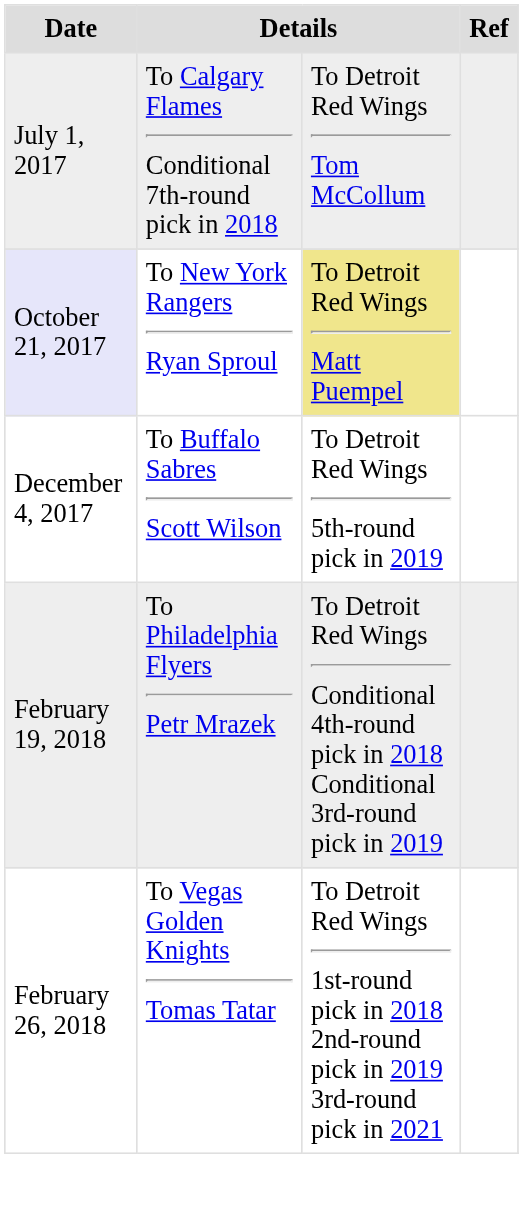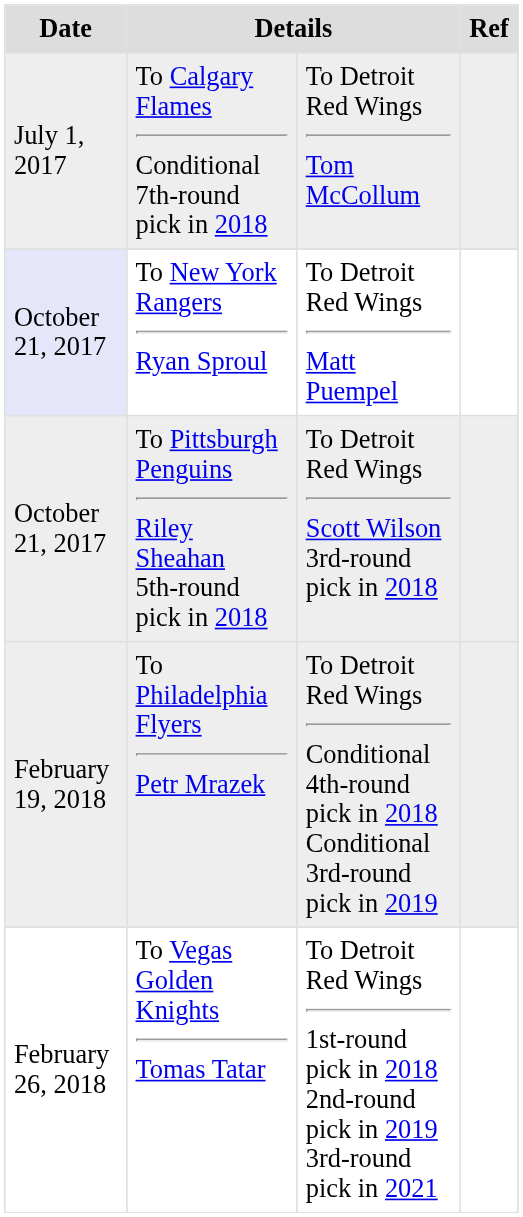To New York Rangers Ryan Sproul | column 3: khaki background -> no background
+ row: October 21, 2017 | To Pittsburgh Penguins Riley Sheahan 5th-round pick in 2018 | To Detroit Red Wings Scott Wilson 3rd-round pick in 2018
- row: December 4, 2017 | To Buffalo Sabres Scott Wilson | To Detroit Red Wings 5th-round pick in 2019
